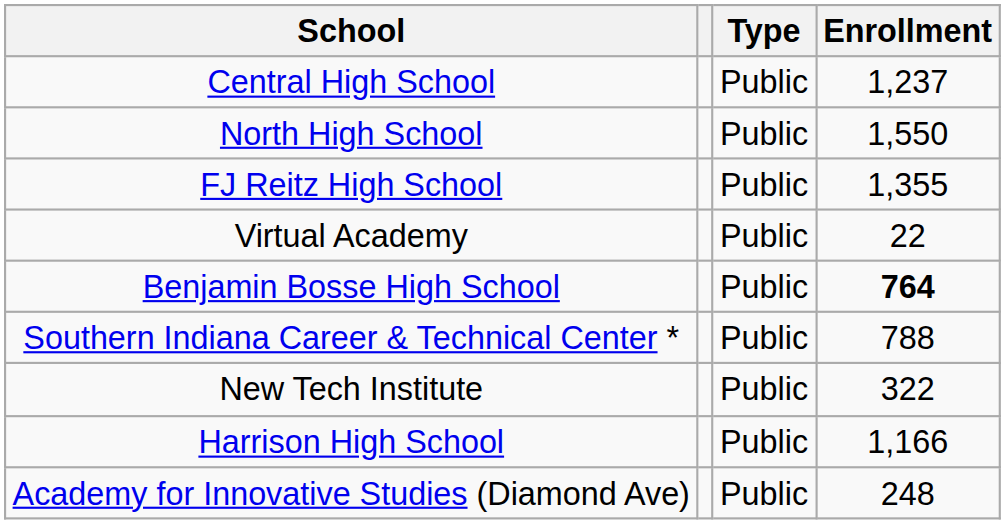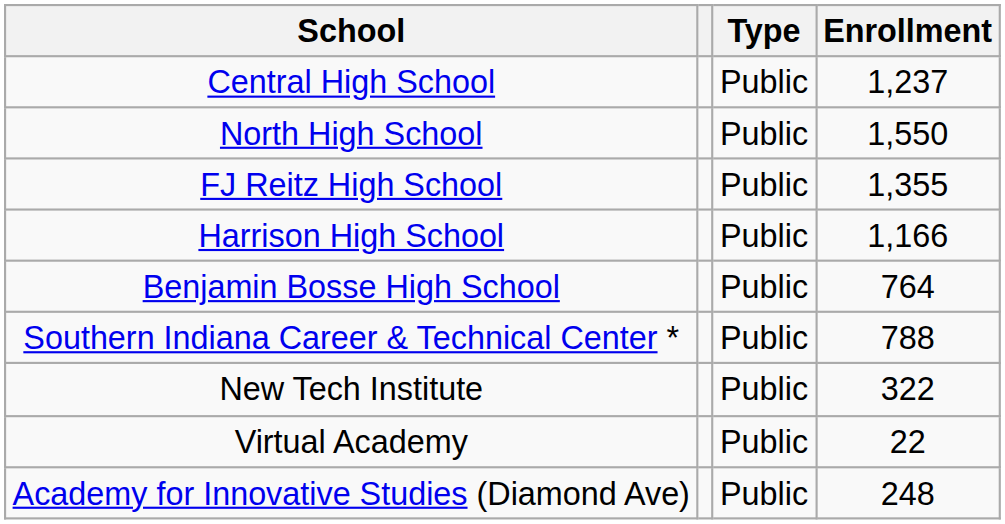rows swapped: Harrison High School <-> Virtual Academy
Benjamin Bosse High School | Enrollment: bold -> normal
